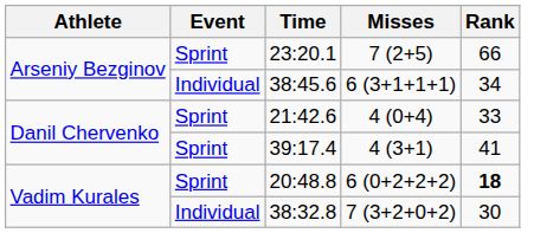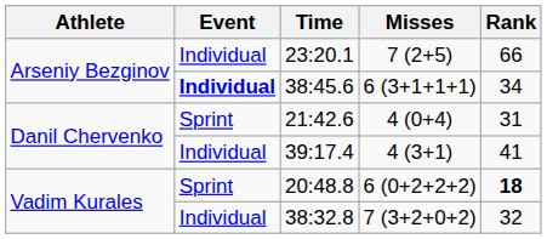23:20.1 | Event: Sprint -> Individual
38:45.6 | Event: normal -> bold
21:42.6 | Rank: 33 -> 31
39:17.4 | Event: Sprint -> Individual
38:32.8 | Rank: 30 -> 32
